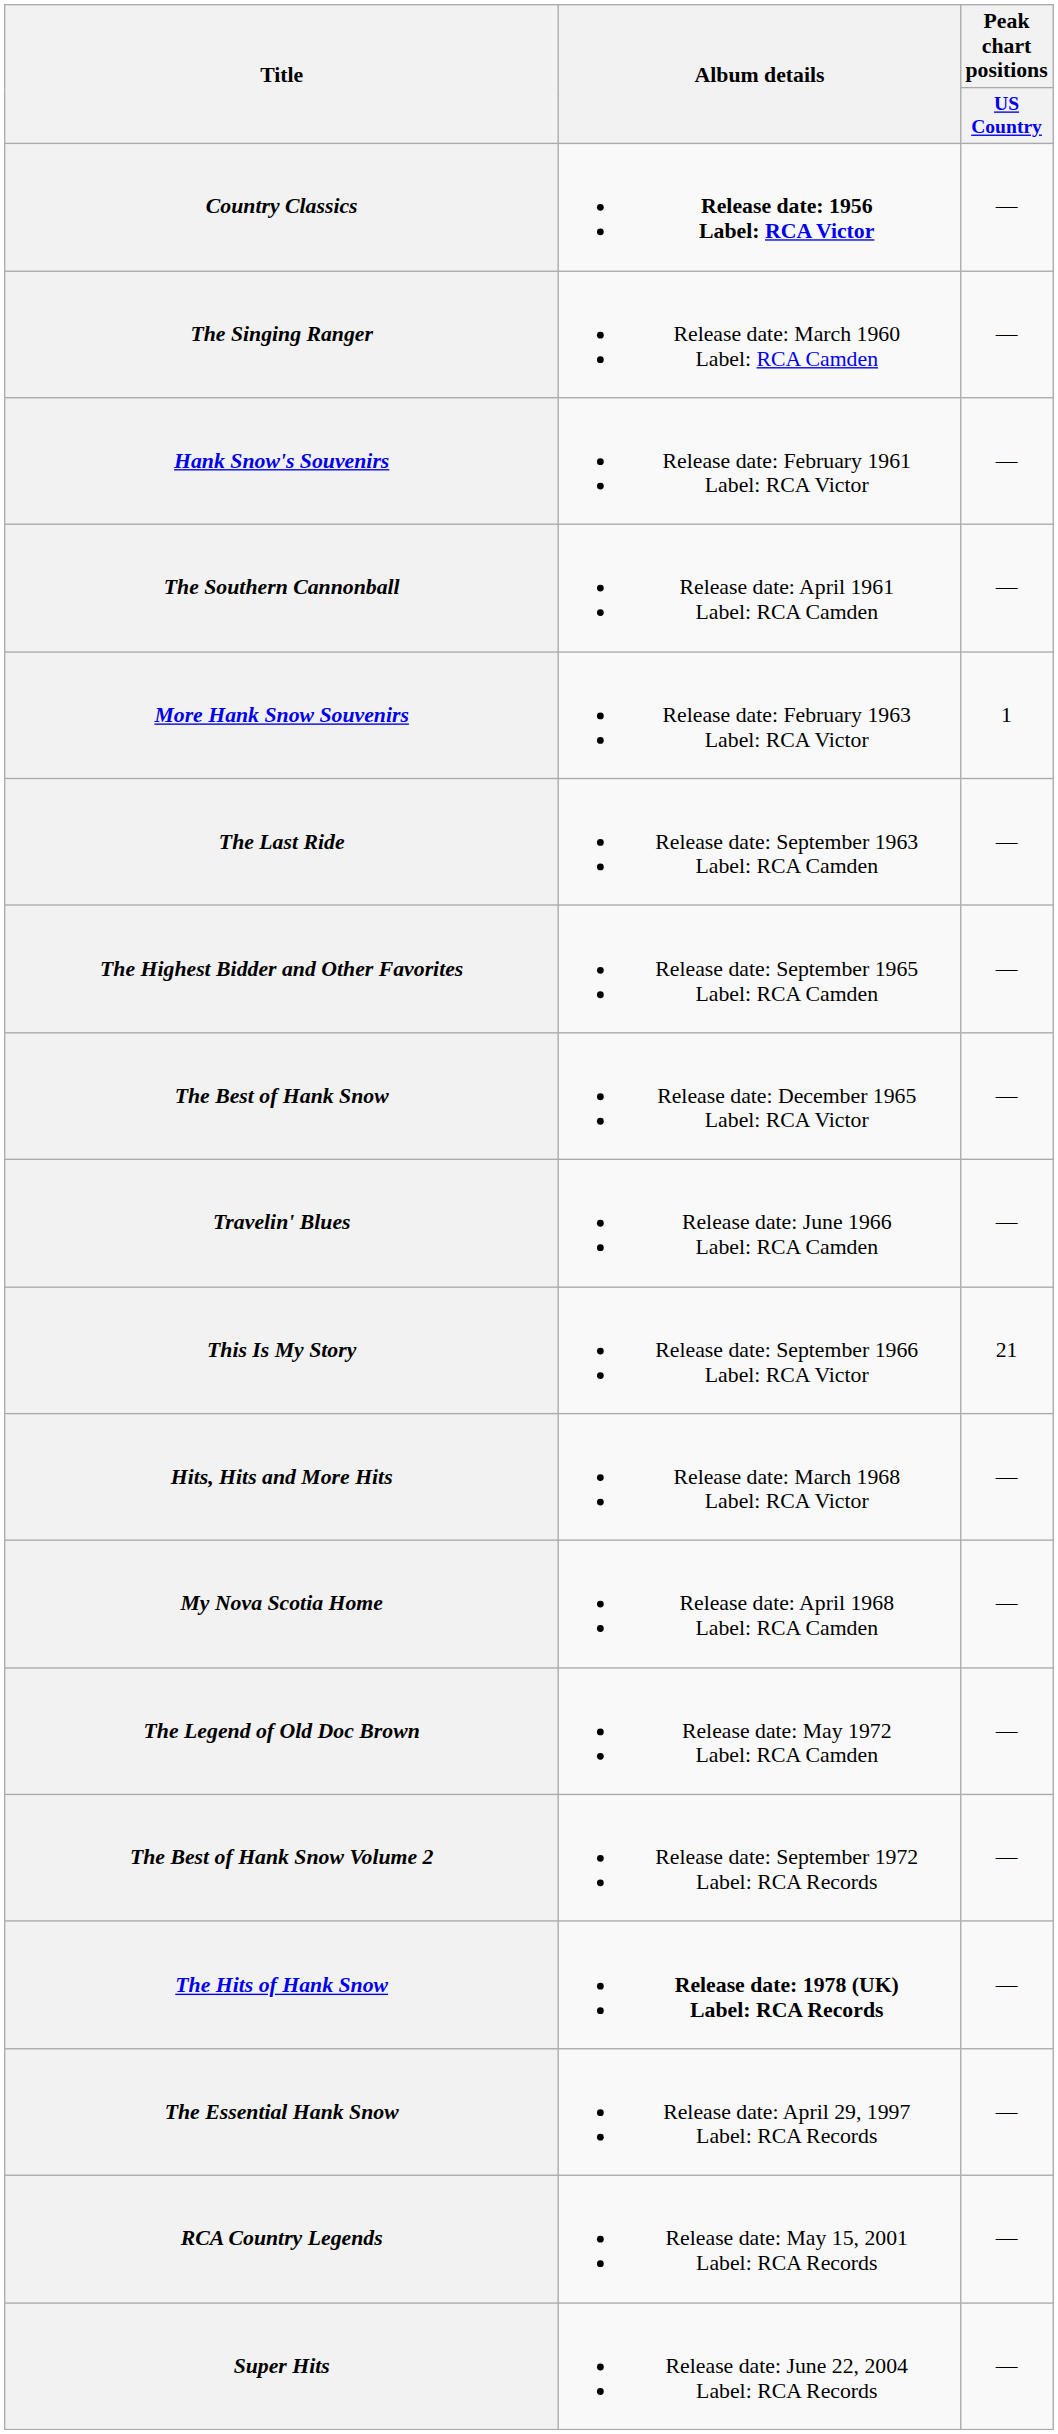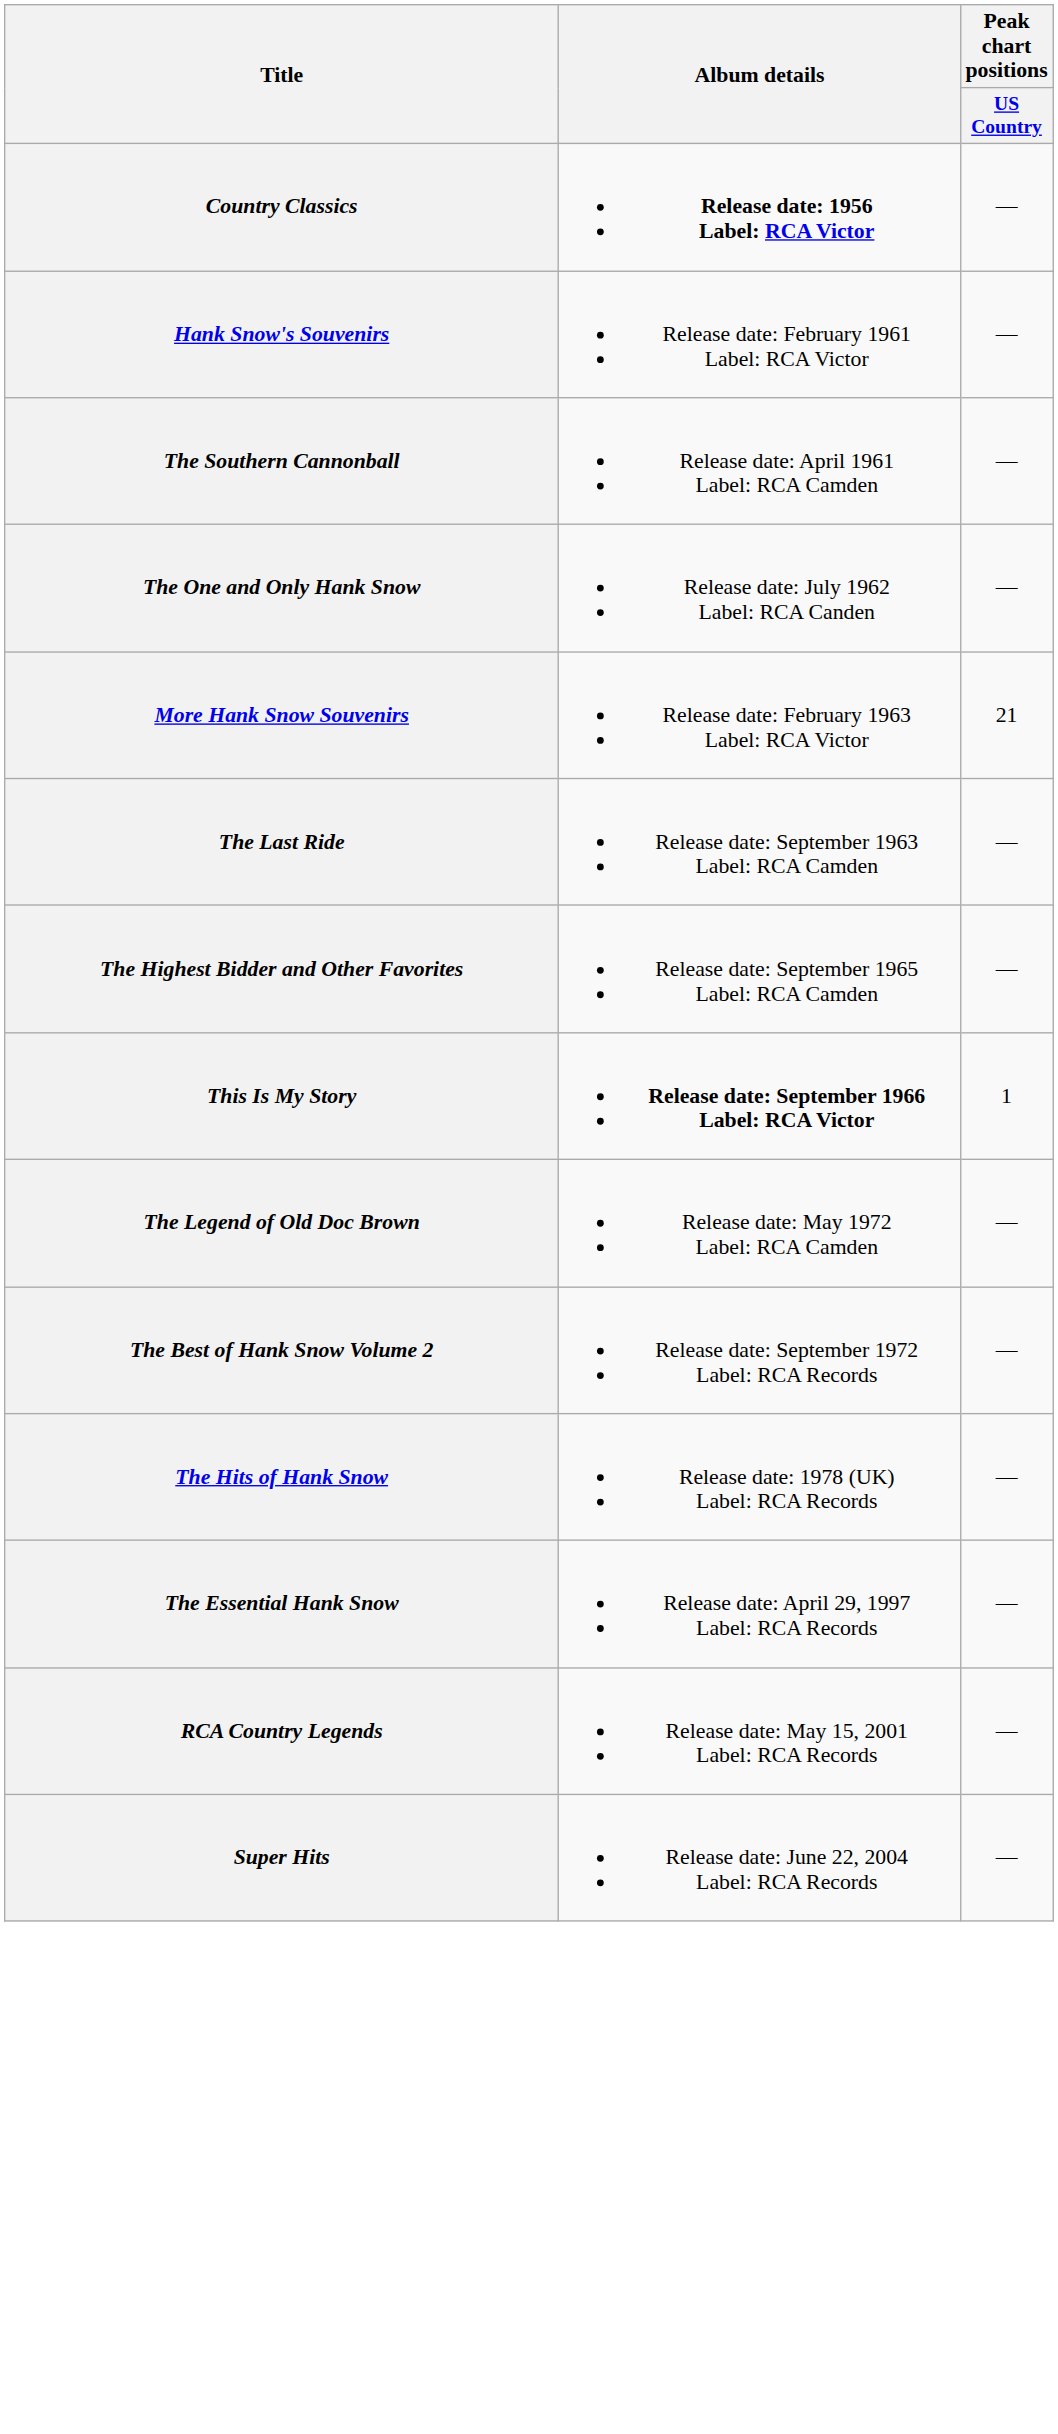- row: The Singing Ranger | Release date: March 1960 Label: RCA Camden | —
+ row: The One and Only Hank Snow | Release date: July 1962 Label: RCA Canden | —
More Hank Snow Souvenirs | Peak chart positions / US Country: 1 -> 21
- row: The Best of Hank Snow | Release date: December 1965 Label: RCA Victor | —
- row: Travelin' Blues | Release date: June 1966 Label: RCA Camden | —
This Is My Story | Album details: normal -> bold
This Is My Story | Peak chart positions / US Country: 21 -> 1
- row: Hits, Hits and More Hits | Release date: March 1968 Label: RCA Victor | —
- row: My Nova Scotia Home | Release date: April 1968 Label: RCA Camden | —
The Hits of Hank Snow | Album details: bold -> normal
